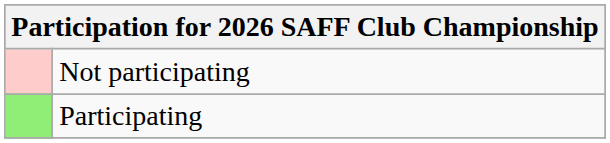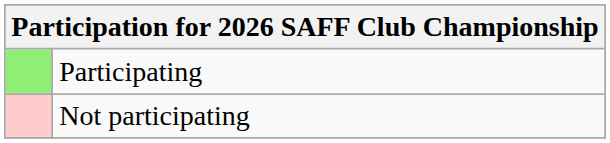rows swapped: Participating <-> Not participating
